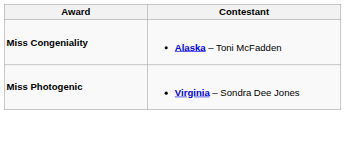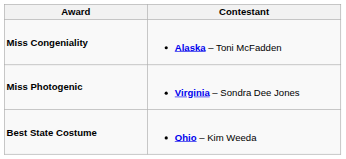+ row: Best State Costume | Ohio – Kim Weeda
